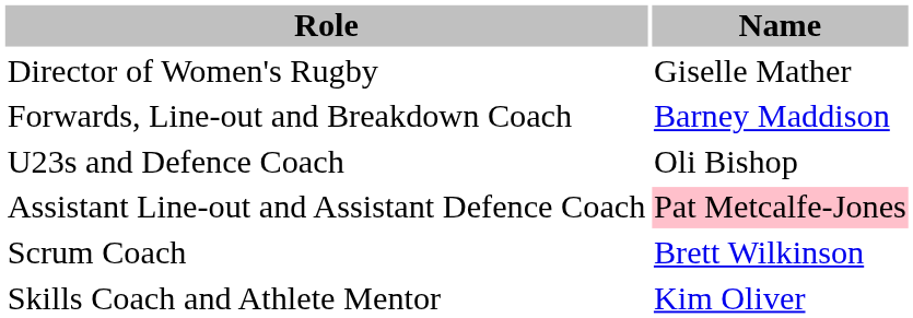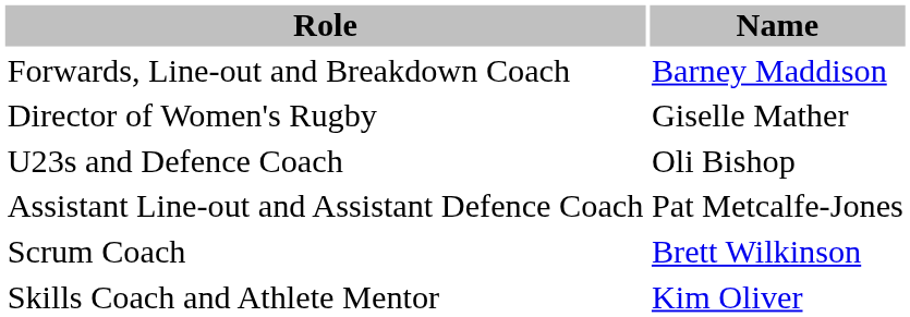rows swapped: Director of Women's Rugby <-> Forwards, Line-out and Breakdown Coach
Assistant Line-out and Assistant Defence Coach | Name: pink background -> no background
